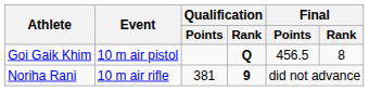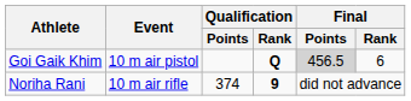Goi Gaik Khim | Final / Points: no background -> lightgrey background
Goi Gaik Khim | Final / Rank: 8 -> 6
Noriha Rani | Qualification / Points: 381 -> 374
